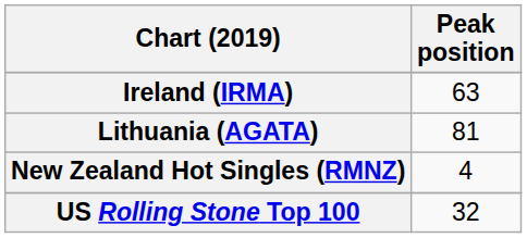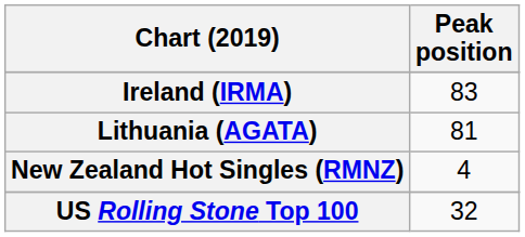Ireland (IRMA) | Peak position: 63 -> 83
